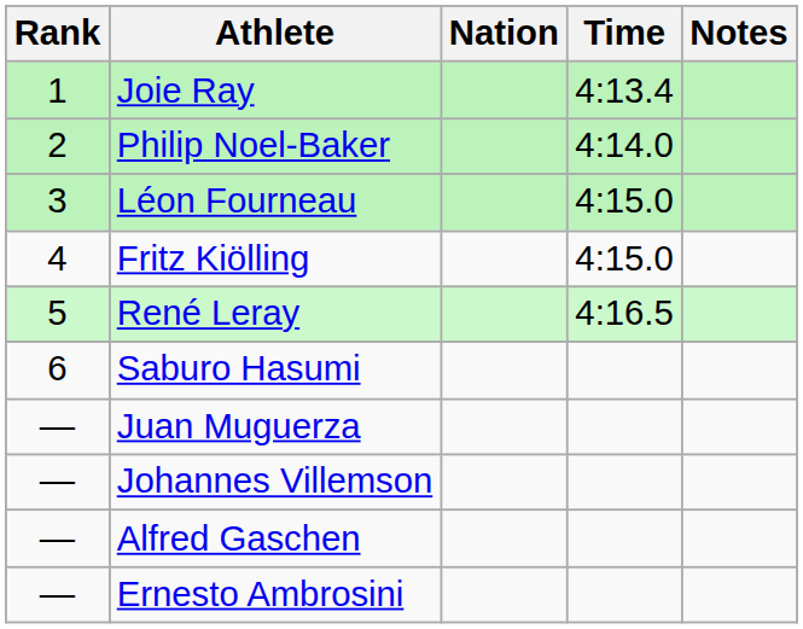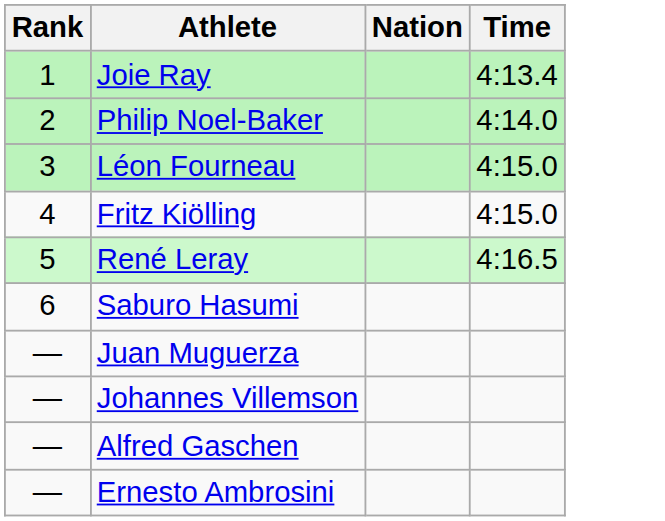- column: Notes
